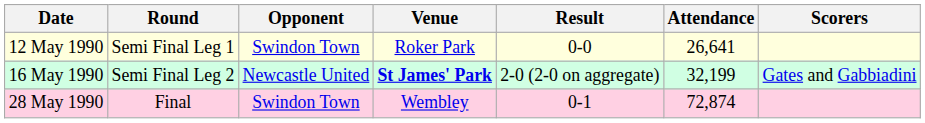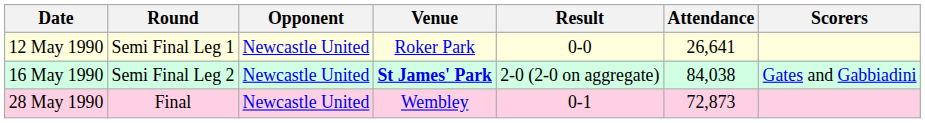12 May 1990 | Opponent: Swindon Town -> Newcastle United
16 May 1990 | Attendance: 32,199 -> 84,038
28 May 1990 | Opponent: Swindon Town -> Newcastle United
28 May 1990 | Attendance: 72,874 -> 72,873
